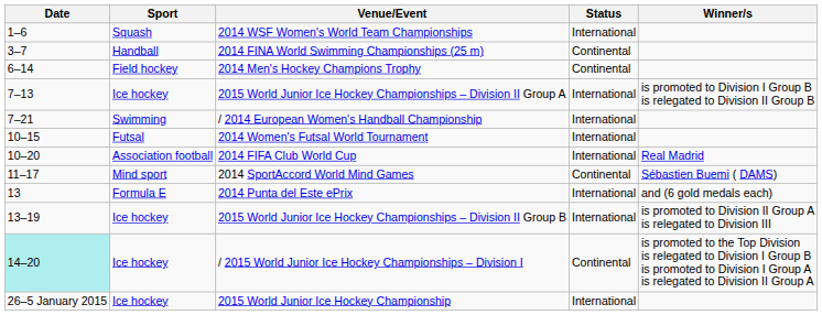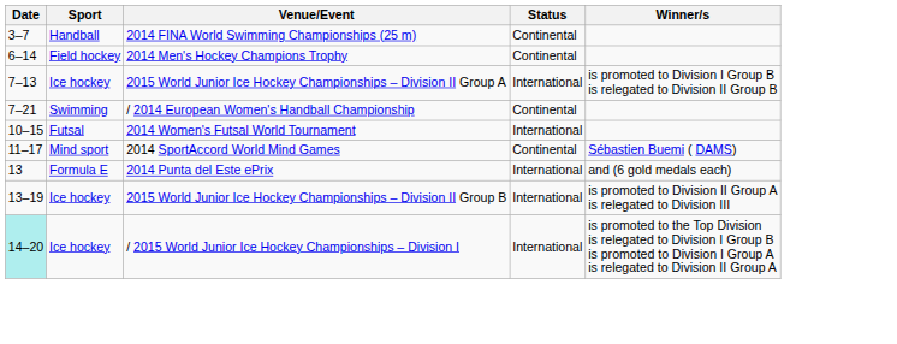- row: 1–6 | Squash | 2014 WSF Women's World Team Championships | International
/ 2014 European Women's Handball Championship | Status: International -> Continental
- row: 10–20 | Association football | 2014 FIFA Club World Cup | International | Real Madrid
/ 2015 World Junior Ice Hockey Championships – Division I | Status: Continental -> International
- row: 26–5 January 2015 | Ice hockey | 2015 World Junior Ice Hockey Championship | International
